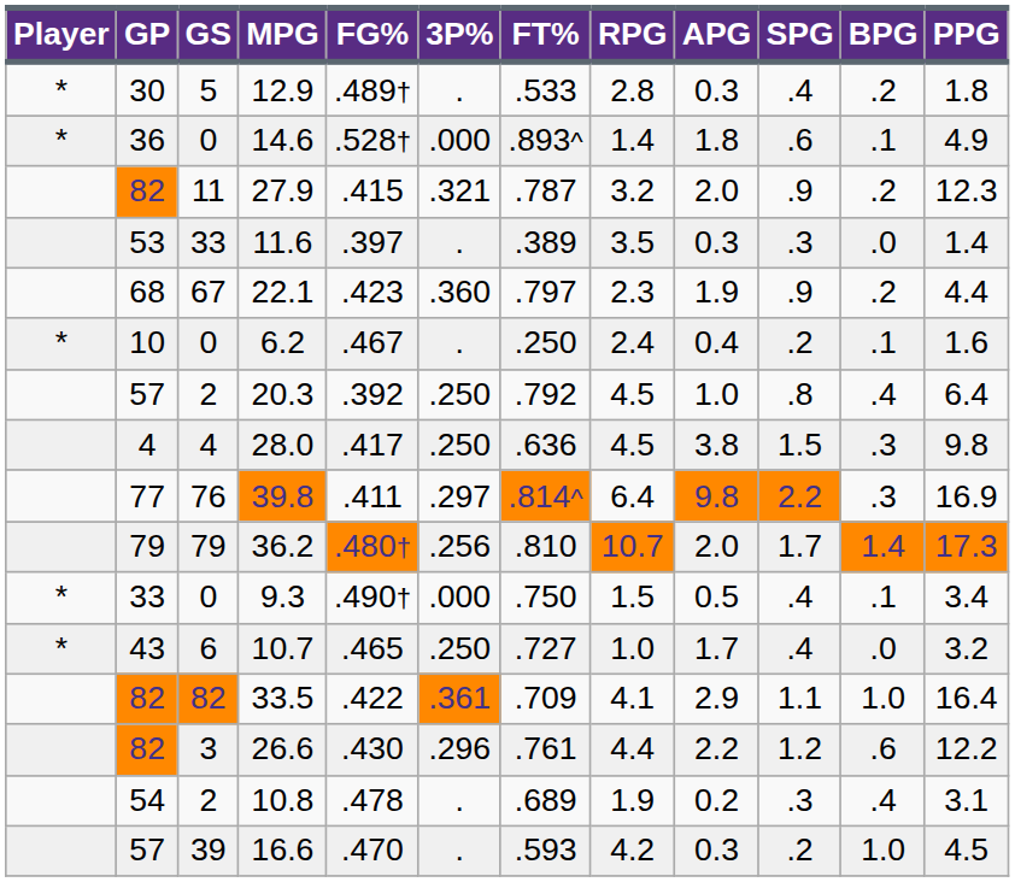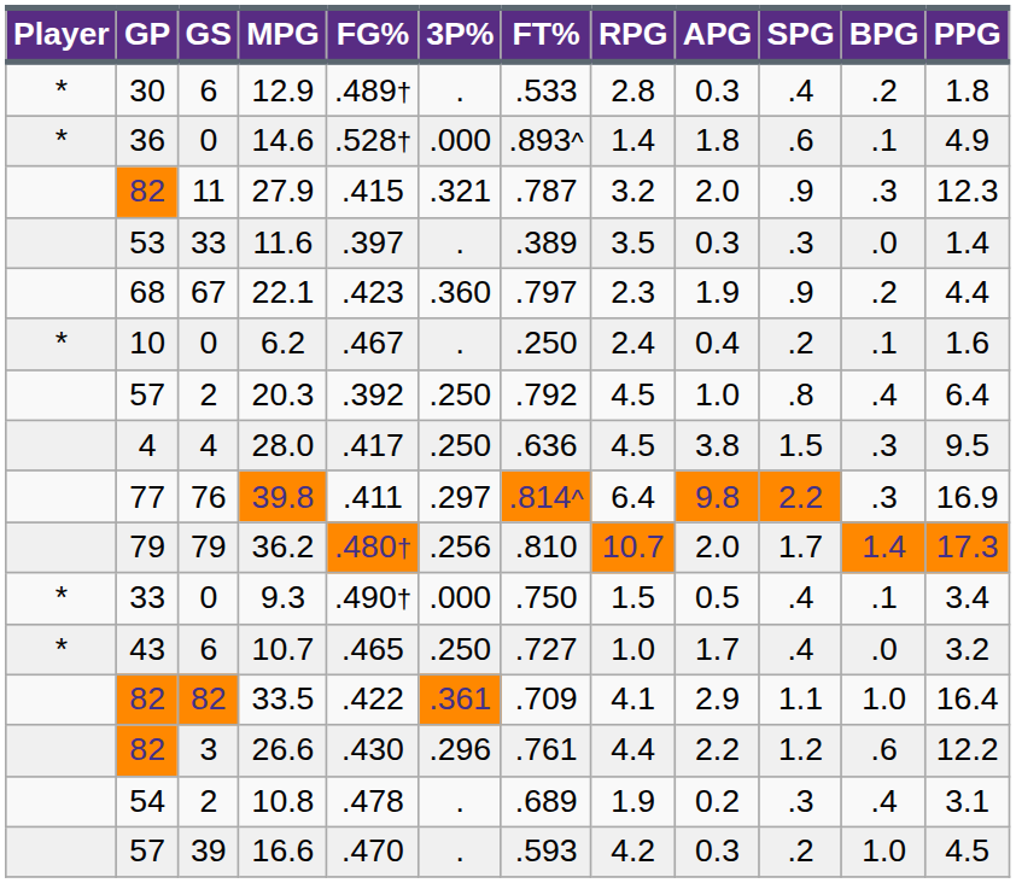12.9 | GS: 5 -> 6
27.9 | BPG: .2 -> .3
28.0 | PPG: 9.8 -> 9.5
